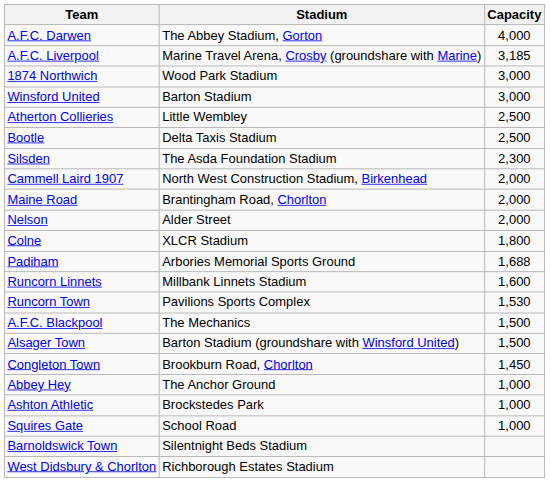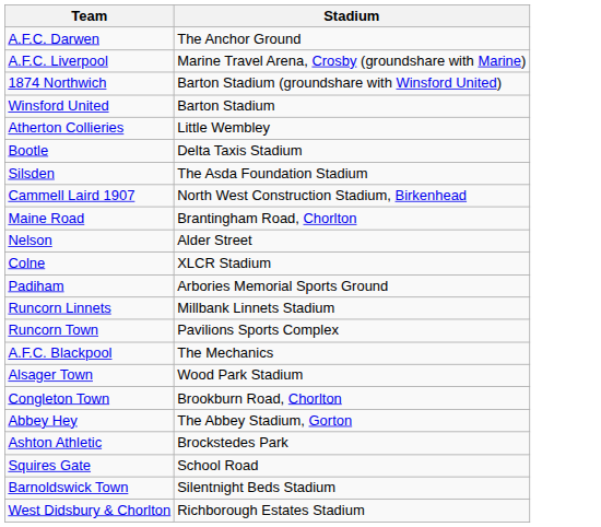- column: Capacity | 4,000 | 3,185 | 3,000 | 3,000 | 2,500 | 2,500 | 2,300 | 2,000 | 2,000 | 2,000 | 1,800 | 1,688 | 1,600 | 1,530 | 1,500 | 1,500 | 1,450 | 1,000 | 1,000 | 1,000
A.F.C. Darwen | Stadium: The Abbey Stadium, Gorton -> The Anchor Ground
1874 Northwich | Stadium: Wood Park Stadium -> Barton Stadium (groundshare with Winsford United)
Alsager Town | Stadium: Barton Stadium (groundshare with Winsford United) -> Wood Park Stadium
Abbey Hey | Stadium: The Anchor Ground -> The Abbey Stadium, Gorton
